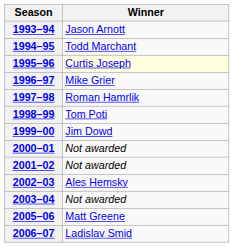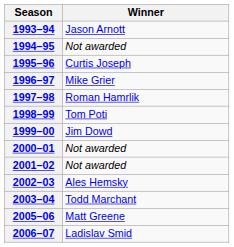1994–95 | Winner: Todd Marchant -> Not awarded
1995–96 | Winner: lightyellow background -> no background
2003–04 | Winner: Not awarded -> Todd Marchant
